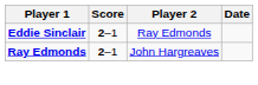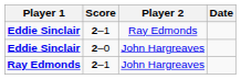+ row: Eddie Sinclair | 2–0 | John Hargreaves
